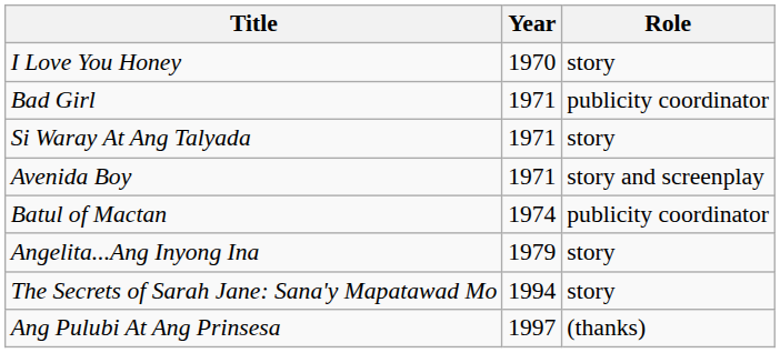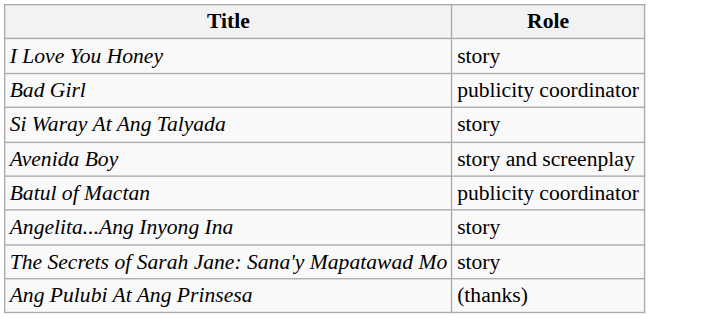- column: Year | 1970 | 1971 | 1971 | 1971 | 1974 | 1979 | 1994 | 1997
